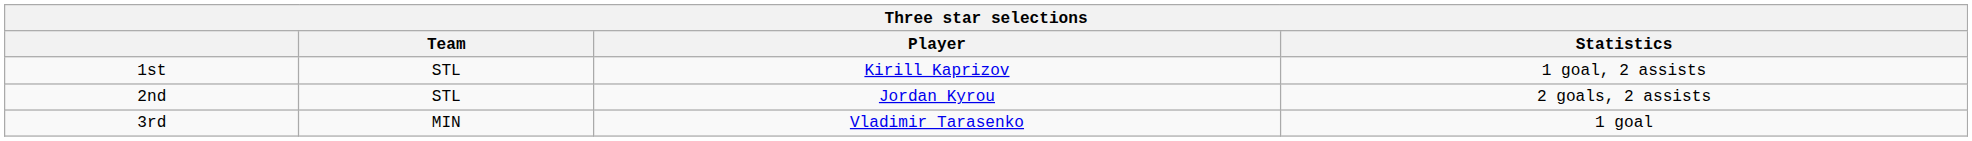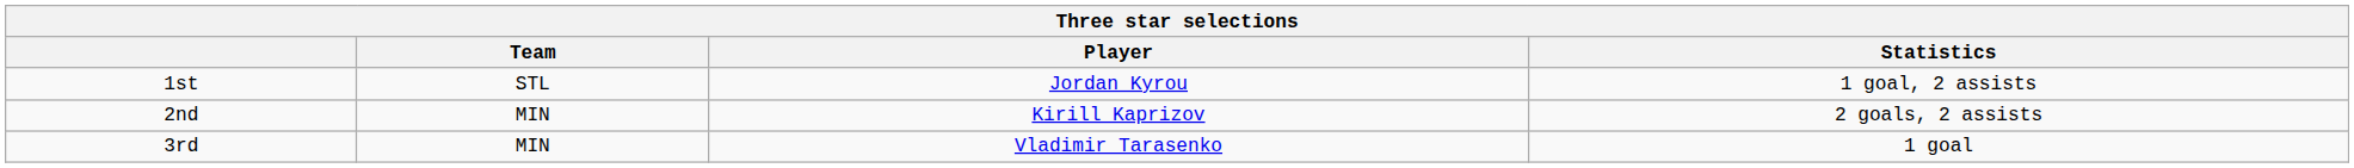1st | Player: Kirill Kaprizov -> Jordan Kyrou
2nd | Team: STL -> MIN
2nd | Player: Jordan Kyrou -> Kirill Kaprizov
